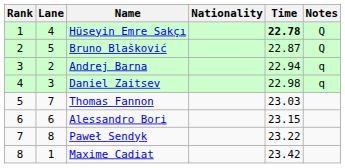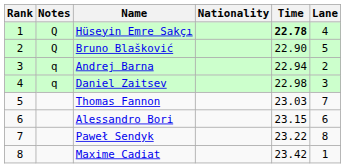columns swapped: Lane <-> Notes
Bruno Blašković | Time: 22.87 -> 22.90
